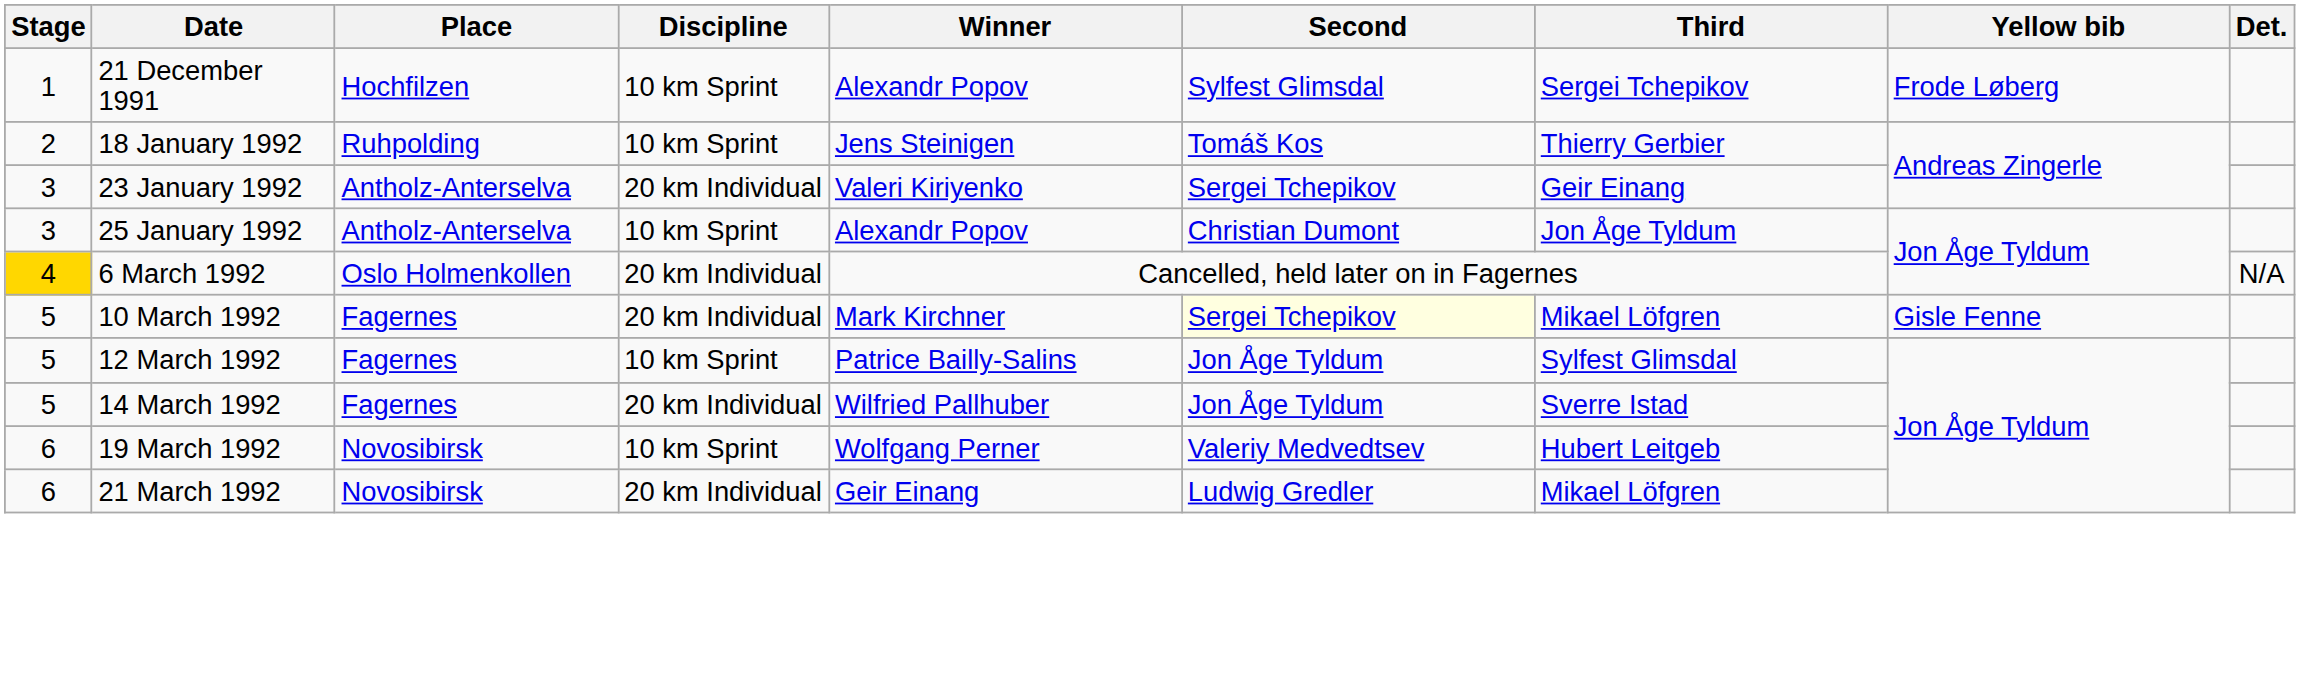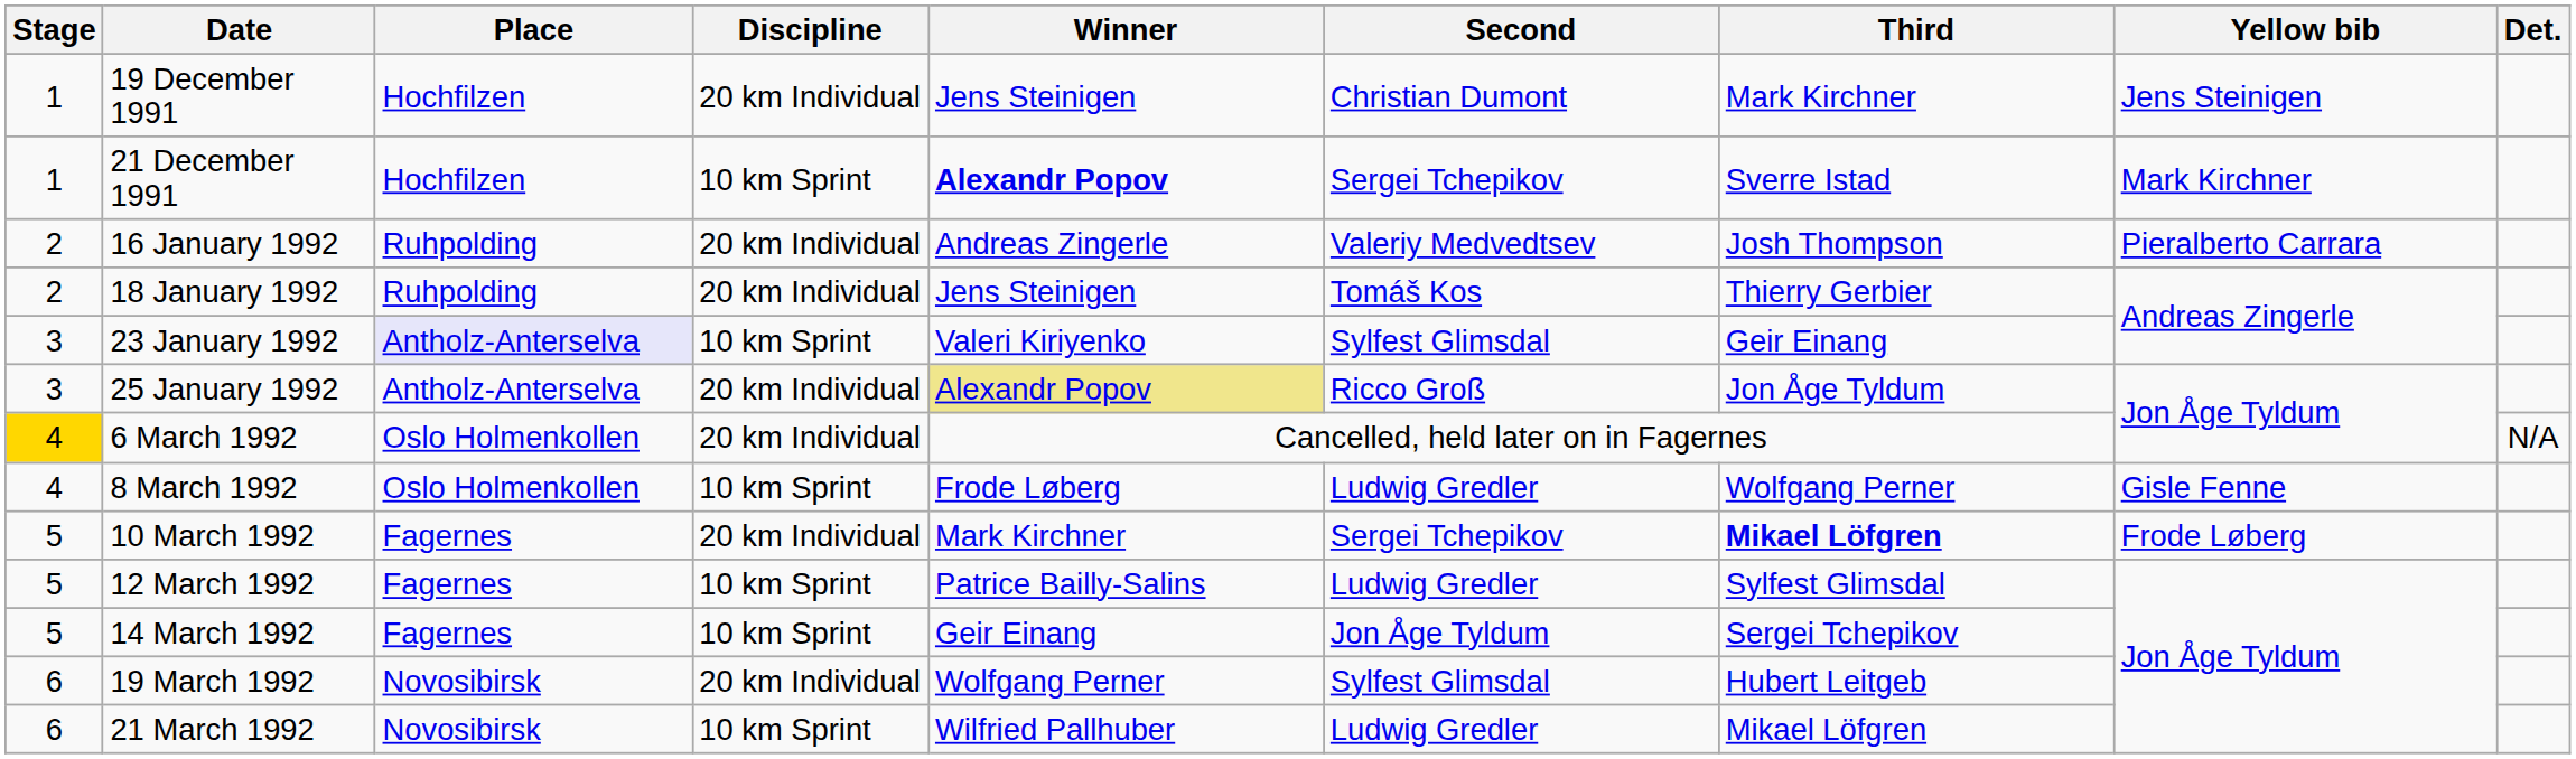+ row: 1 | 19 December 1991 | Hochfilzen | 20 km Individual | Jens Steinigen | Christian Dumont | Mark Kirchner | Jens Steinigen
21 December 1991 | Winner: normal -> bold
21 December 1991 | Second: Sylfest Glimsdal -> Sergei Tchepikov
21 December 1991 | Third: Sergei Tchepikov -> Sverre Istad
21 December 1991 | Yellow bib: Frode Løberg -> Mark Kirchner
+ row: 2 | 16 January 1992 | Ruhpolding | 20 km Individual | Andreas Zingerle | Valeriy Medvedtsev | Josh Thompson | Pieralberto Carrara
18 January 1992 | Discipline: 10 km Sprint -> 20 km Individual
23 January 1992 | Place: no background -> lavender background
23 January 1992 | Discipline: 20 km Individual -> 10 km Sprint
23 January 1992 | Second: Sergei Tchepikov -> Sylfest Glimsdal
25 January 1992 | Discipline: 10 km Sprint -> 20 km Individual
25 January 1992 | Winner: no background -> khaki background
25 January 1992 | Second: Christian Dumont -> Ricco Groß
+ row: 4 | 8 March 1992 | Oslo Holmenkollen | 10 km Sprint | Frode Løberg | Ludwig Gredler | Wolfgang Perner | Gisle Fenne
10 March 1992 | Second: lightyellow background -> no background
10 March 1992 | Third: normal -> bold
10 March 1992 | Yellow bib: Gisle Fenne -> Frode Løberg
12 March 1992 | Second: Jon Åge Tyldum -> Ludwig Gredler
14 March 1992 | Discipline: 20 km Individual -> 10 km Sprint
14 March 1992 | Winner: Wilfried Pallhuber -> Geir Einang
14 March 1992 | Third: Sverre Istad -> Sergei Tchepikov
19 March 1992 | Discipline: 10 km Sprint -> 20 km Individual
19 March 1992 | Second: Valeriy Medvedtsev -> Sylfest Glimsdal
21 March 1992 | Discipline: 20 km Individual -> 10 km Sprint
21 March 1992 | Winner: Geir Einang -> Wilfried Pallhuber
